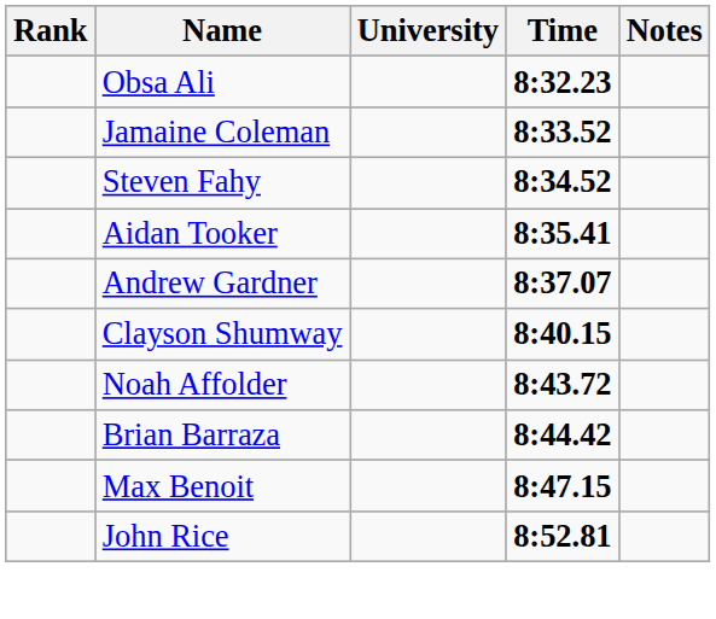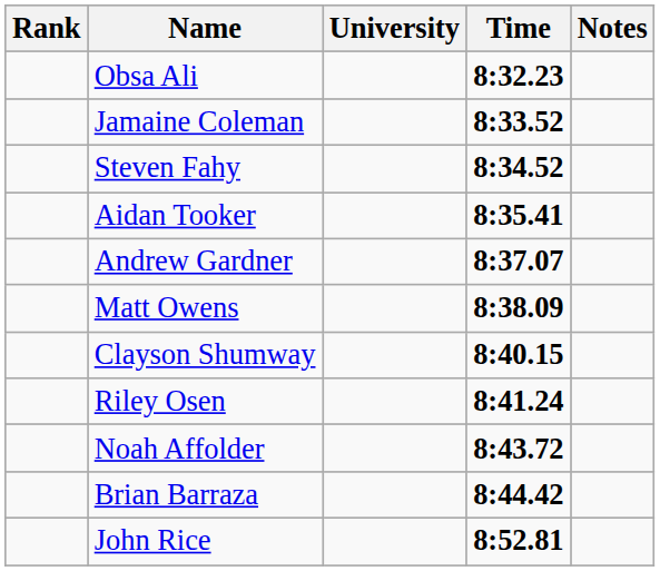+ row: Matt Owens | 8:38.09
+ row: Riley Osen | 8:41.24
- row: Max Benoit | 8:47.15
